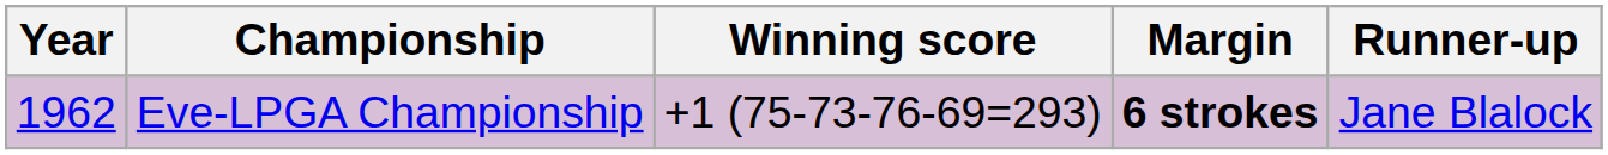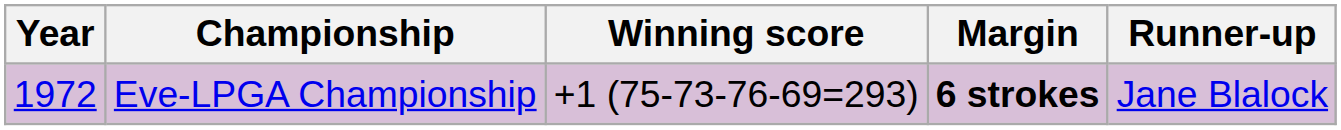Eve-LPGA Championship | Year: 1962 -> 1972
